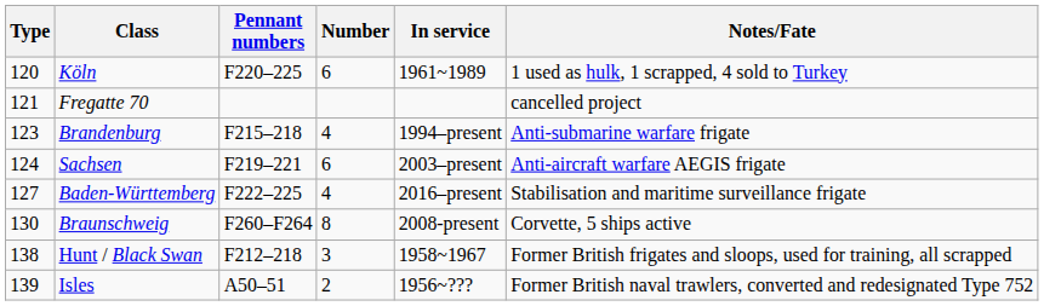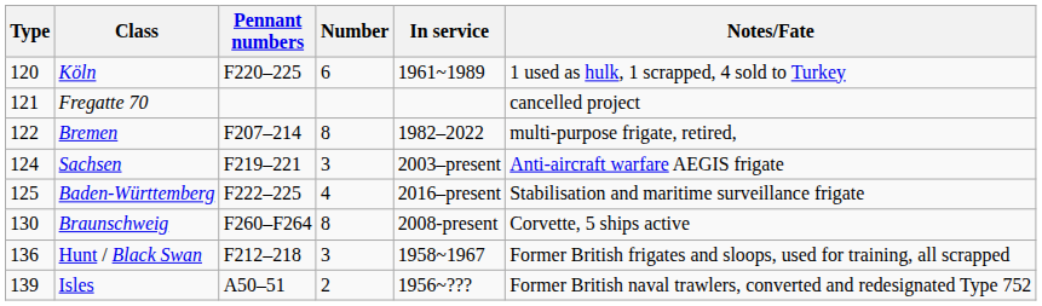+ row: 122 | Bremen | F207–214 | 8 | 1982–2022 | multi-purpose frigate, retired,
- row: 123 | Brandenburg | F215–218 | 4 | 1994–present | Anti-submarine warfare frigate
Sachsen | Number: 6 -> 3
Baden-Württemberg | Type: 127 -> 125
Hunt / Black Swan | Type: 138 -> 136
